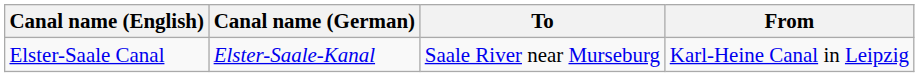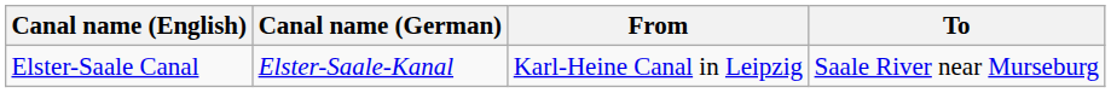columns swapped: From <-> To
